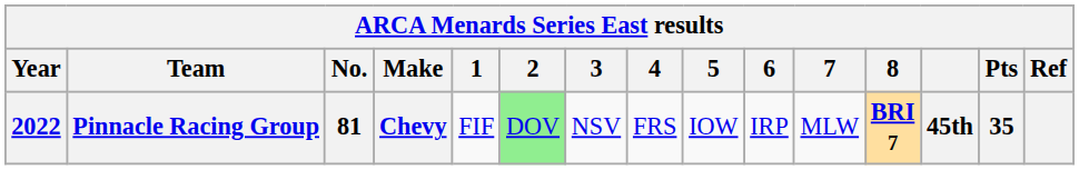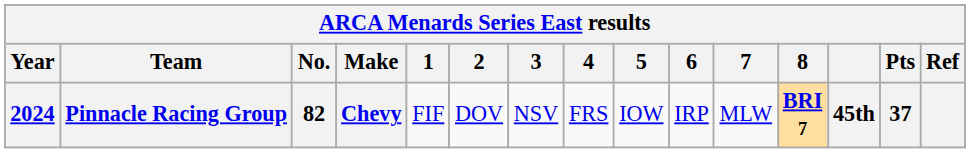Pinnacle Racing Group | Year: 2022 -> 2024
Pinnacle Racing Group | No.: 81 -> 82
Pinnacle Racing Group | 2: lightgreen background -> no background
Pinnacle Racing Group | Pts: 35 -> 37
